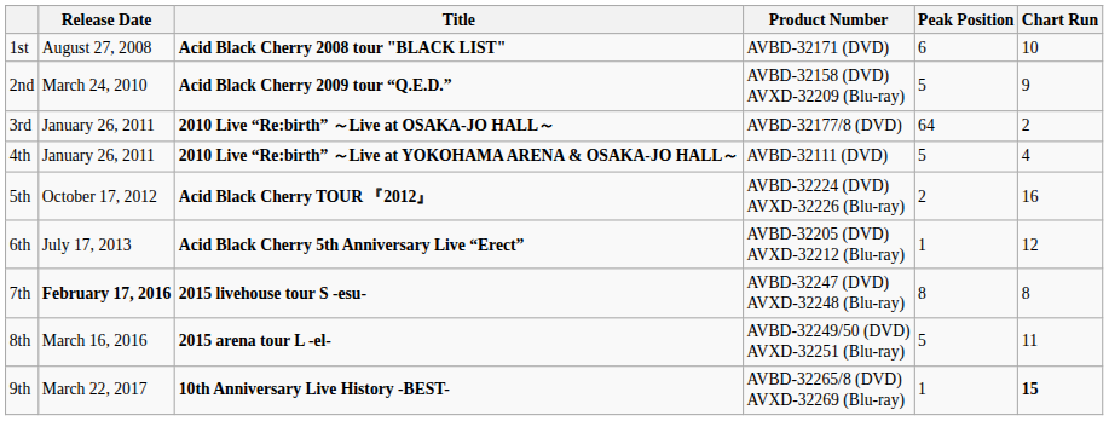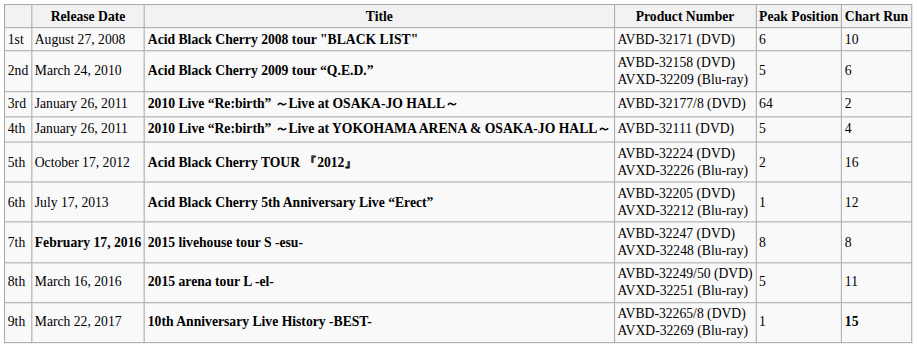2nd | Chart Run: 9 -> 6
